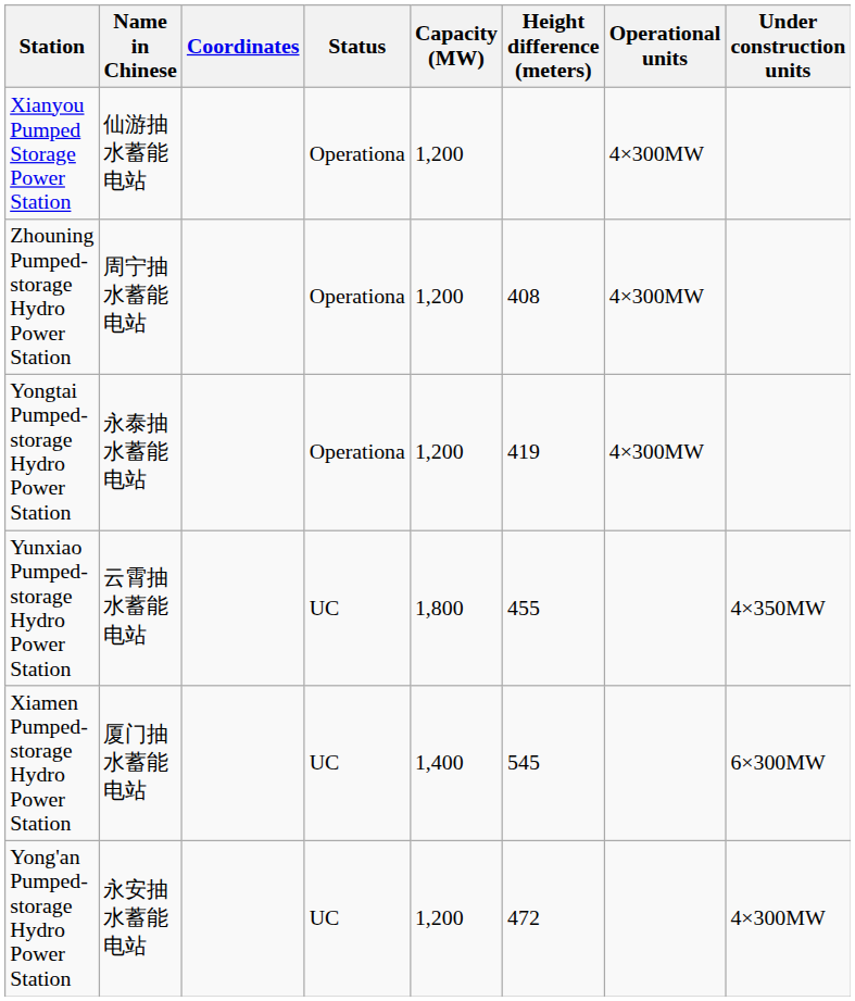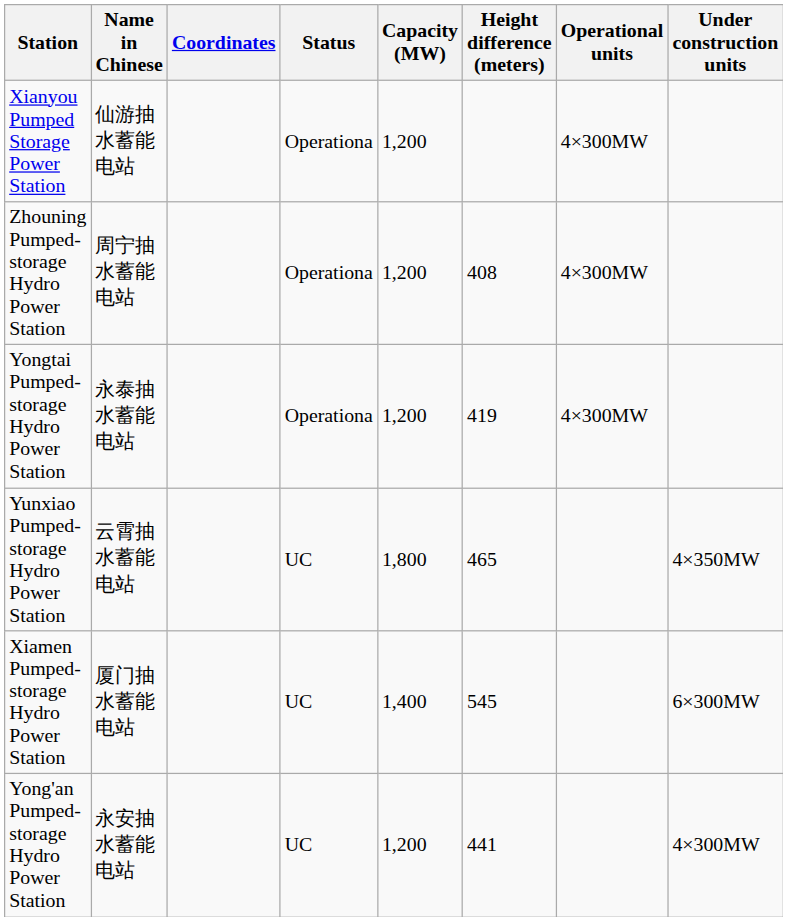Yunxiao Pumped-storage Hydro Power Station | Height difference (meters): 455 -> 465
Yong'an Pumped-storage Hydro Power Station | Height difference (meters): 472 -> 441
